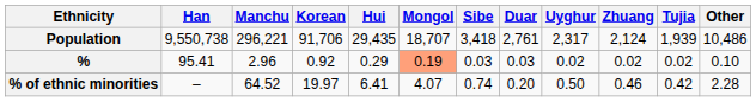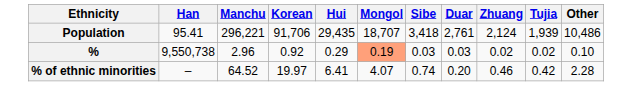- column: Uyghur | 2,317 | 0.02 | 0.50
Population | Han: 9,550,738 -> 95.41
% | Han: 95.41 -> 9,550,738
